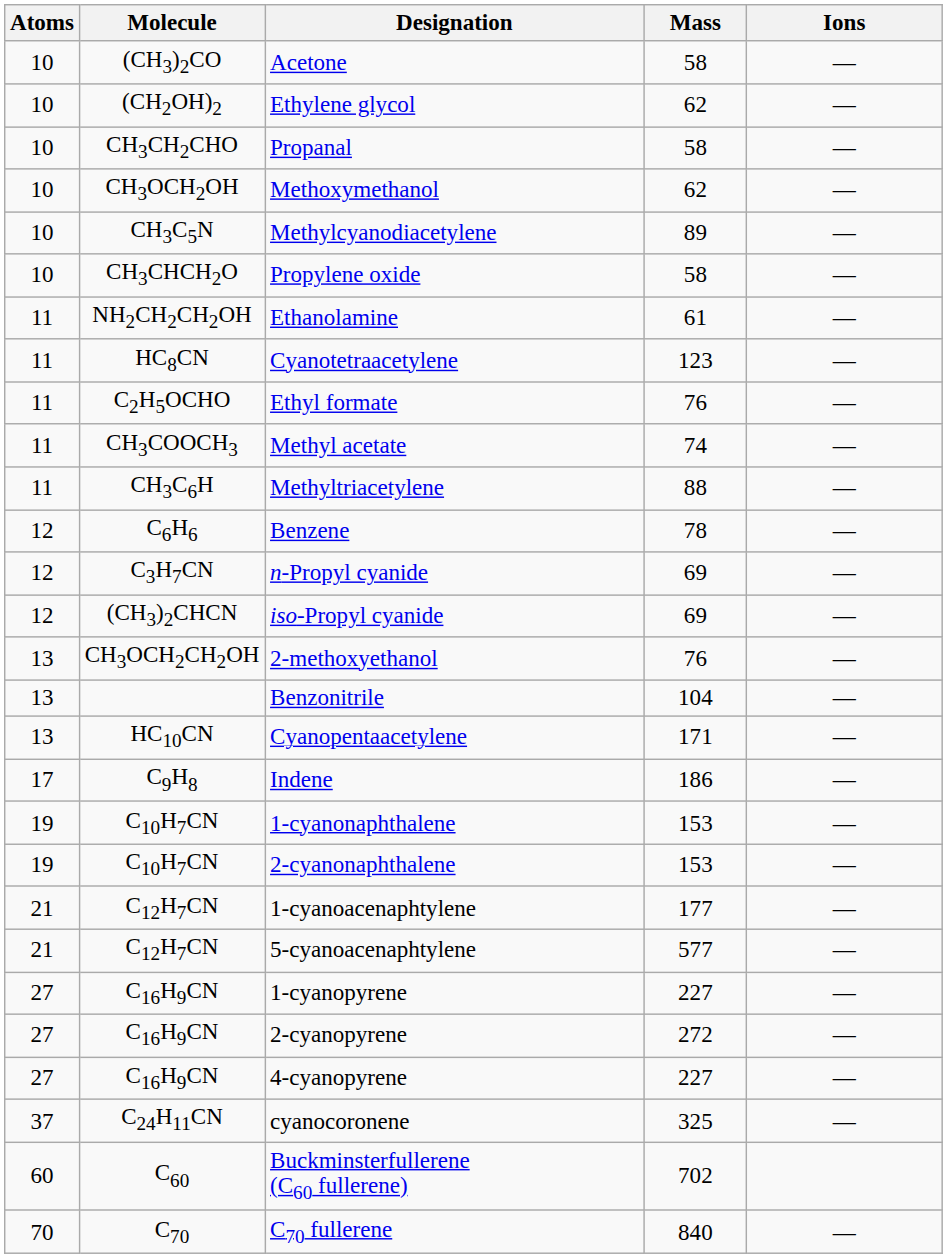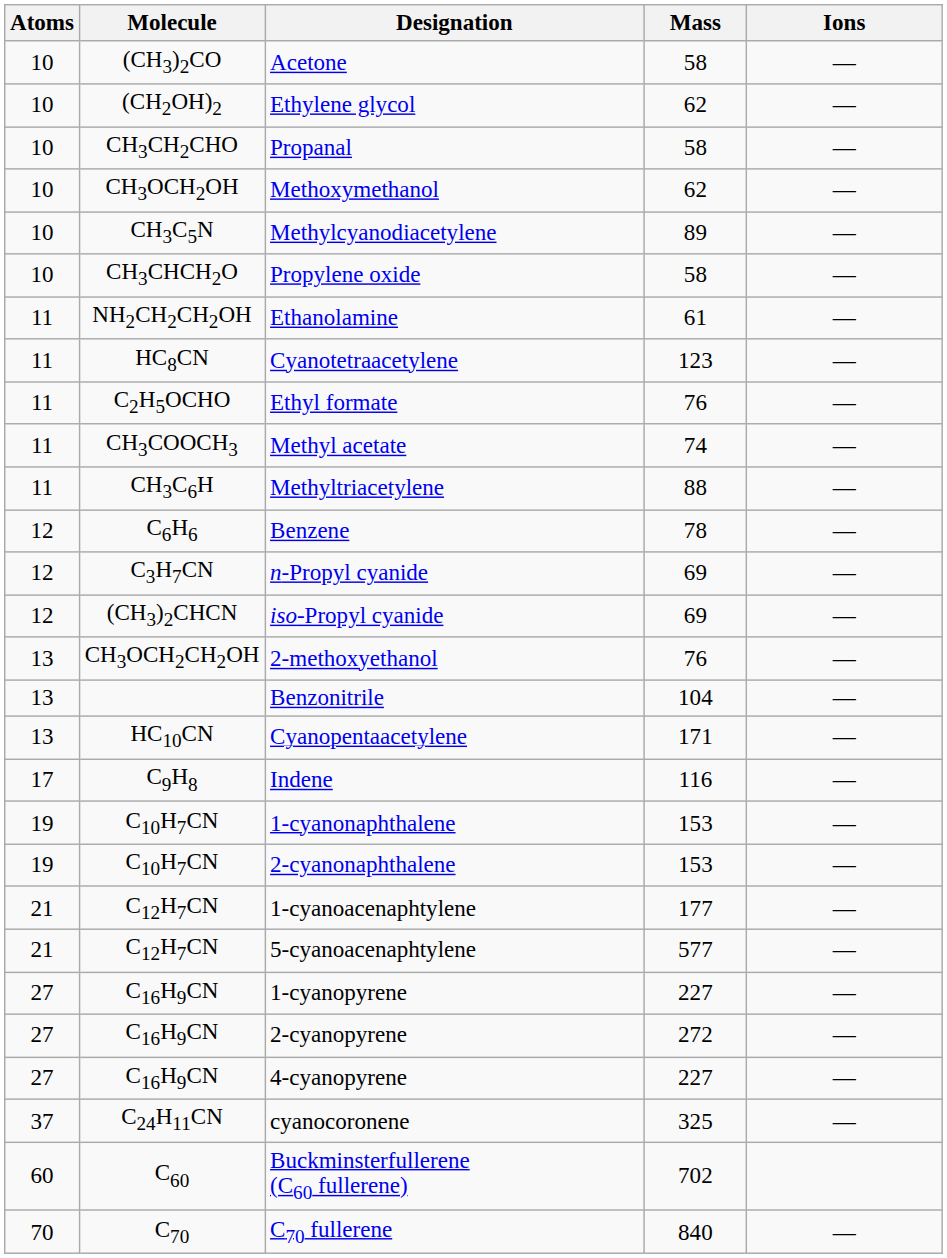Indene | Mass: 186 -> 116
